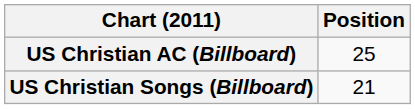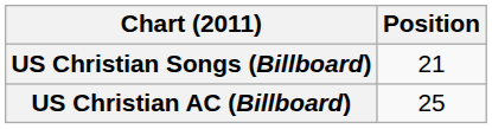rows swapped: US Christian Songs (Billboard) <-> US Christian AC (Billboard)
